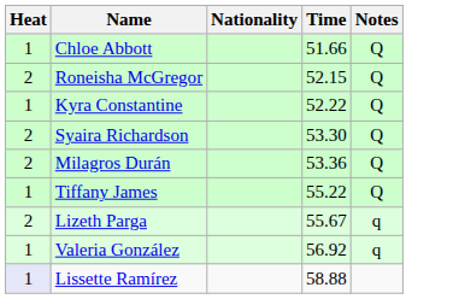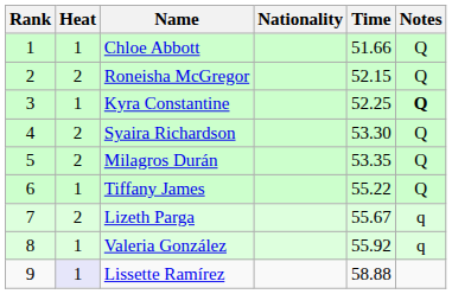+ column: Rank | 1 | 2 | 3 | 4 | 5 | 6 | 7 | 8 | 9
Kyra Constantine | Time: 52.22 -> 52.25
Kyra Constantine | Notes: normal -> bold
Milagros Durán | Time: 53.36 -> 53.35
Valeria González | Time: 56.92 -> 55.92
